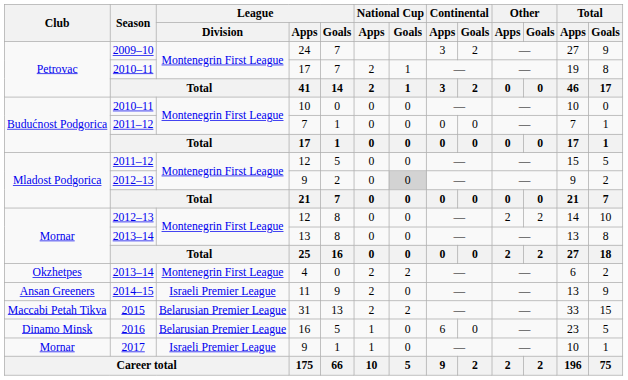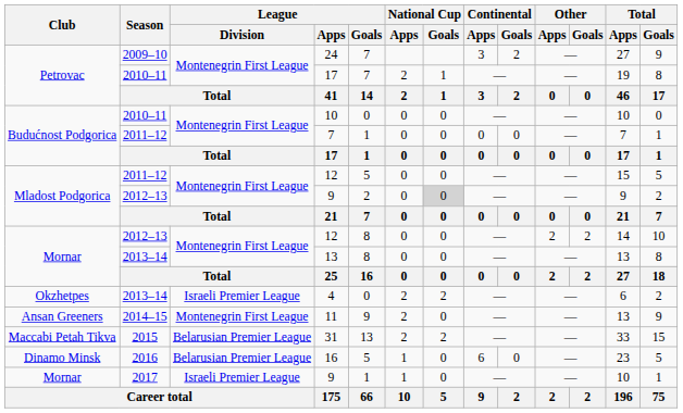4 | League / Division: Montenegrin First League -> Israeli Premier League
11 | League / Division: Israeli Premier League -> Montenegrin First League
